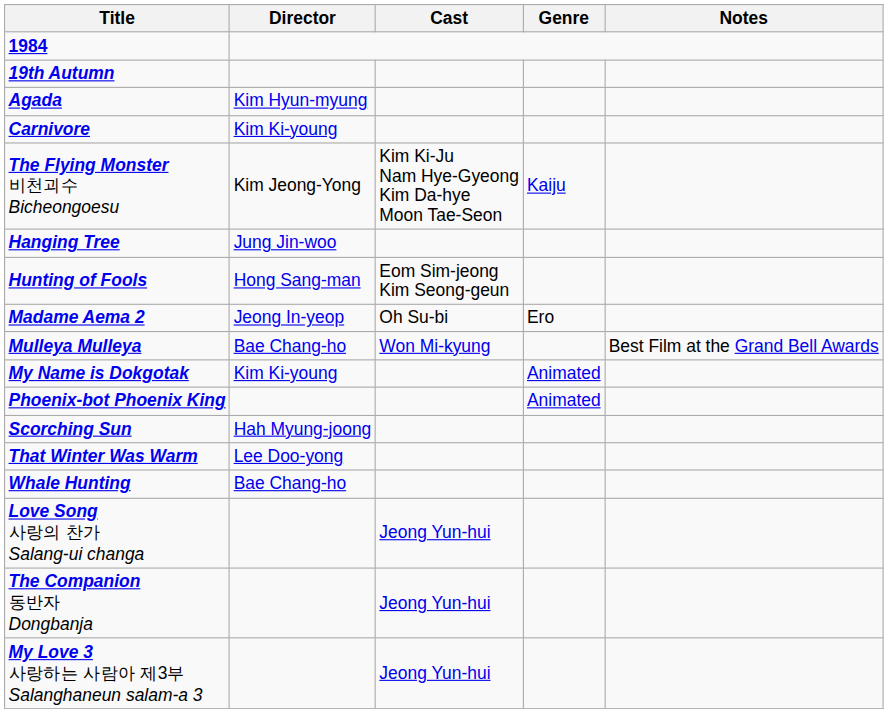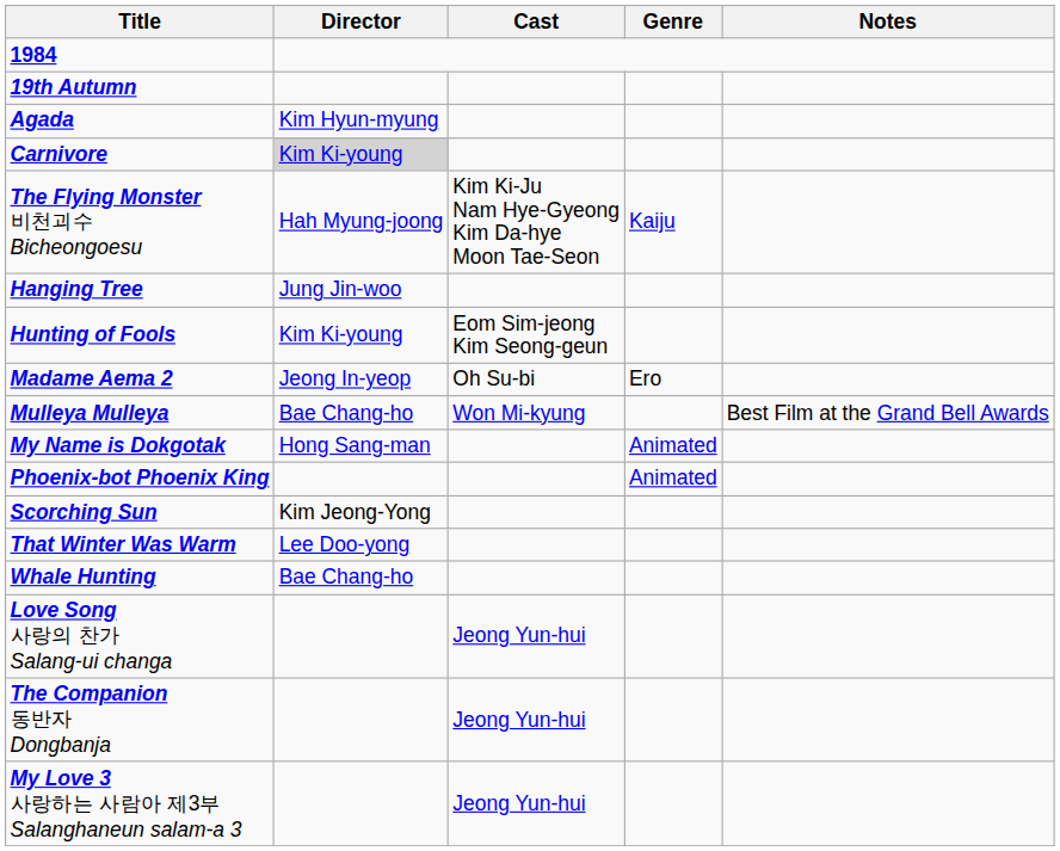Carnivore | Director: no background -> lightgrey background
The Flying Monster 비천괴수 Bicheongoesu | Director: Kim Jeong-Yong -> Hah Myung-joong
Hunting of Fools | Director: Hong Sang-man -> Kim Ki-young
My Name is Dokgotak | Director: Kim Ki-young -> Hong Sang-man
Scorching Sun | Director: Hah Myung-joong -> Kim Jeong-Yong
